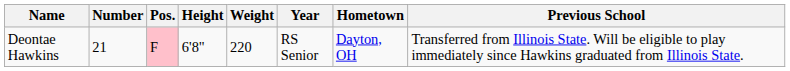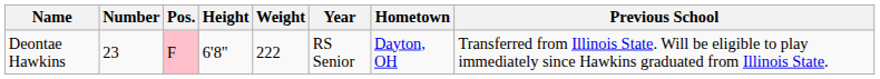Deontae Hawkins | Number: 21 -> 23
Deontae Hawkins | Weight: 220 -> 222
